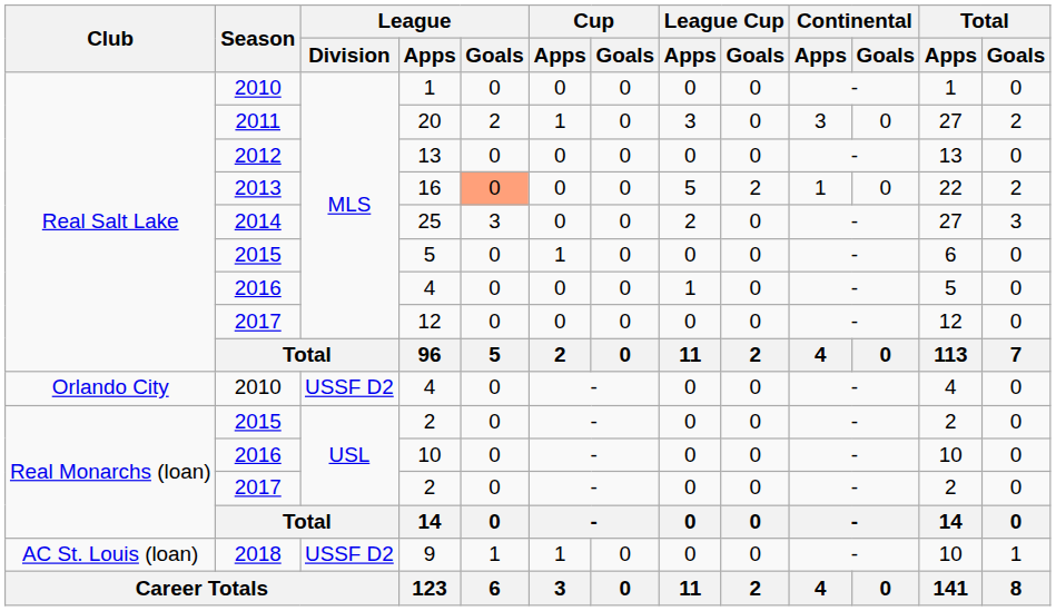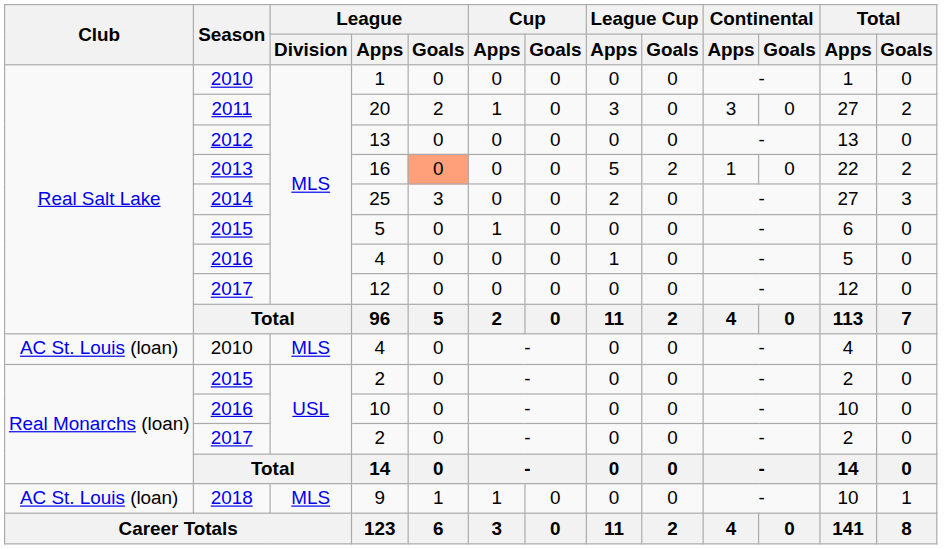2010 / 4 | Club: Orlando City -> AC St. Louis (loan)
2010 / 4 | League / Division: USSF D2 -> MLS
9 | League / Division: USSF D2 -> MLS
